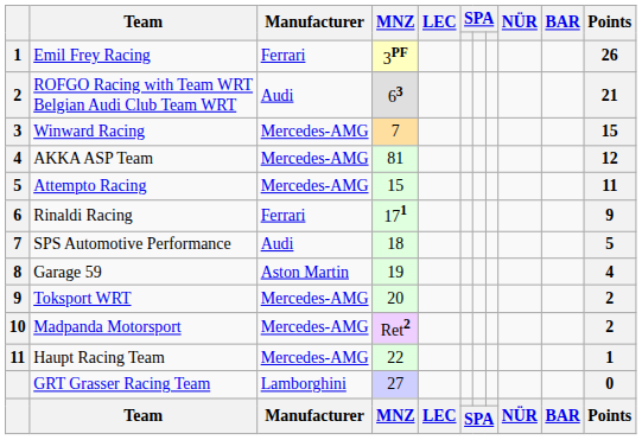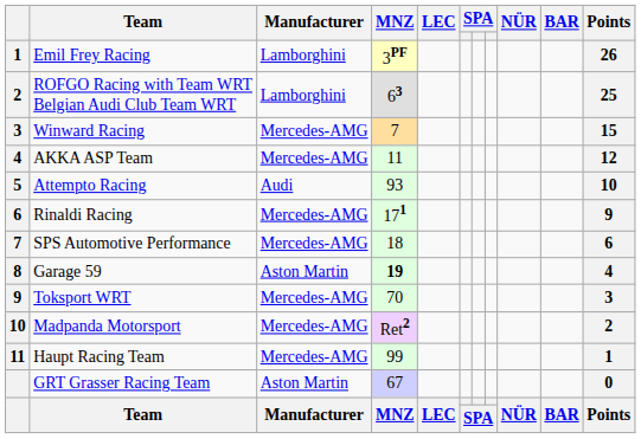Emil Frey Racing | Manufacturer: Ferrari -> Lamborghini
ROFGO Racing with Team WRT Belgian Audi Club Team WRT | Manufacturer: Audi -> Lamborghini
ROFGO Racing with Team WRT Belgian Audi Club Team WRT | Points: 21 -> 25
AKKA ASP Team | MNZ: 81 -> 11
Attempto Racing | Manufacturer: Mercedes-AMG -> Audi
Attempto Racing | MNZ: 15 -> 93
Attempto Racing | Points: 11 -> 10
Rinaldi Racing | Manufacturer: Ferrari -> Mercedes-AMG
SPS Automotive Performance | Manufacturer: Audi -> Mercedes-AMG
SPS Automotive Performance | Points: 5 -> 6
Garage 59 | MNZ: normal -> bold
Toksport WRT | MNZ: 20 -> 70
Toksport WRT | Points: 2 -> 3
Haupt Racing Team | MNZ: 22 -> 99
GRT Grasser Racing Team | Manufacturer: Lamborghini -> Aston Martin
GRT Grasser Racing Team | MNZ: 27 -> 67
